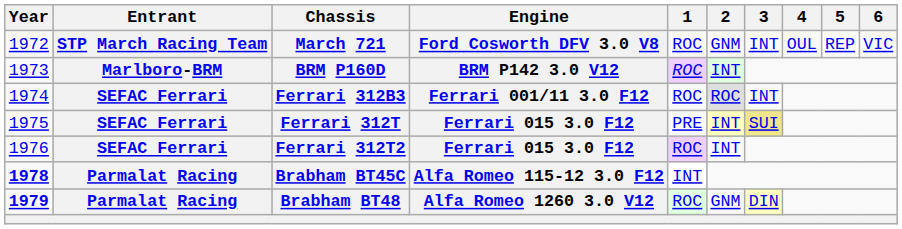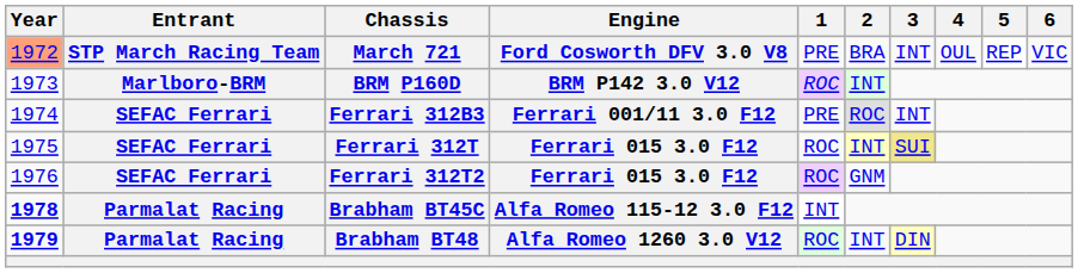March 721 | Year: no background -> lightsalmon background
March 721 | 1: ROC -> PRE
March 721 | 2: GNM -> BRA
Ferrari 312B3 | 1: ROC -> PRE
Ferrari 312T | 1: PRE -> ROC
Ferrari 312T2 | 2: INT -> GNM
Brabham BT48 | 2: GNM -> INT
